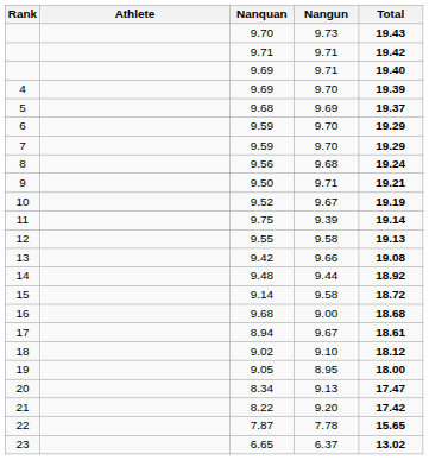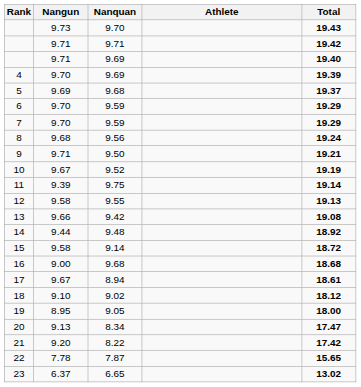columns swapped: Athlete <-> Nangun
